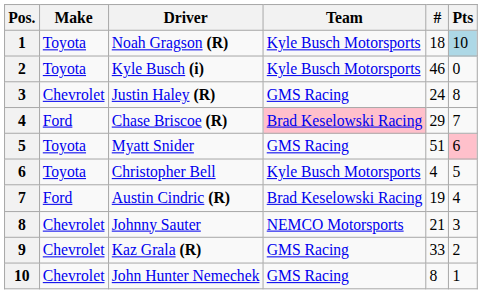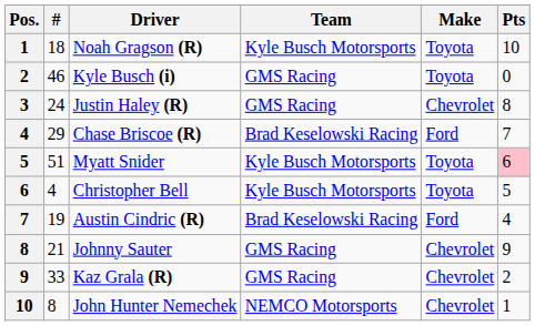columns swapped: # <-> Make
Noah Gragson (R) | Pts: lightblue background -> no background
Kyle Busch (i) | Team: Kyle Busch Motorsports -> GMS Racing
Chase Briscoe (R) | Team: pink background -> no background
Myatt Snider | Team: GMS Racing -> Kyle Busch Motorsports
Johnny Sauter | Team: NEMCO Motorsports -> GMS Racing
Johnny Sauter | Pts: 3 -> 9
John Hunter Nemechek | Team: GMS Racing -> NEMCO Motorsports
